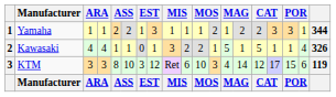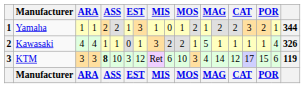Yamaha | column 10: 1 -> 0
Yamaha | column 17: 3 -> 2
Kawasaki | column 15: 5 -> 1
KTM | column 5: normal -> bold
